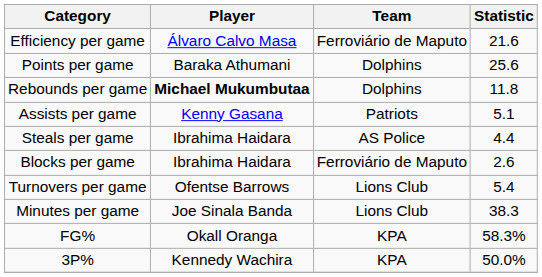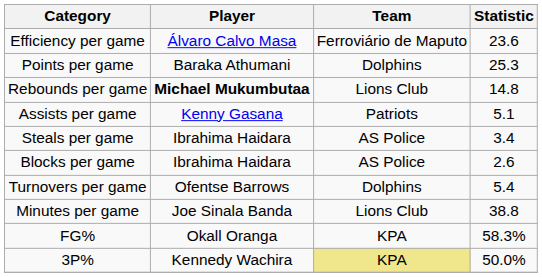Efficiency per game | Statistic: 21.6 -> 23.6
Points per game | Statistic: 25.6 -> 25.3
Rebounds per game | Team: Dolphins -> Lions Club
Rebounds per game | Statistic: 11.8 -> 14.8
Steals per game | Statistic: 4.4 -> 3.4
Blocks per game | Team: Ferroviário de Maputo -> AS Police
Turnovers per game | Team: Lions Club -> Dolphins
Minutes per game | Statistic: 38.3 -> 38.8
3P% | Team: no background -> khaki background
